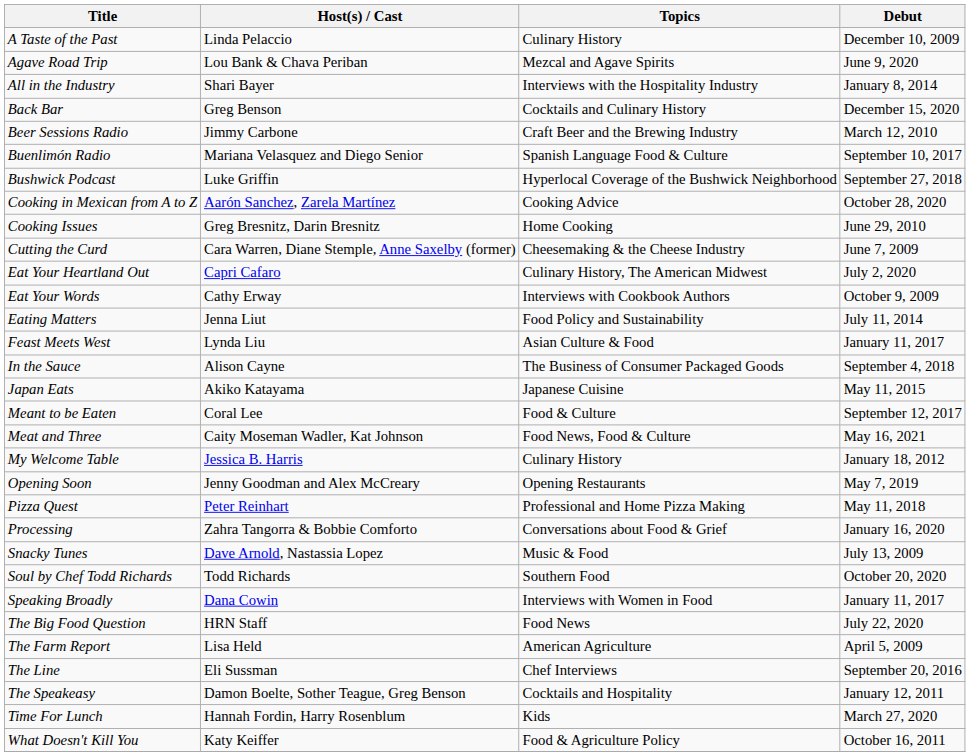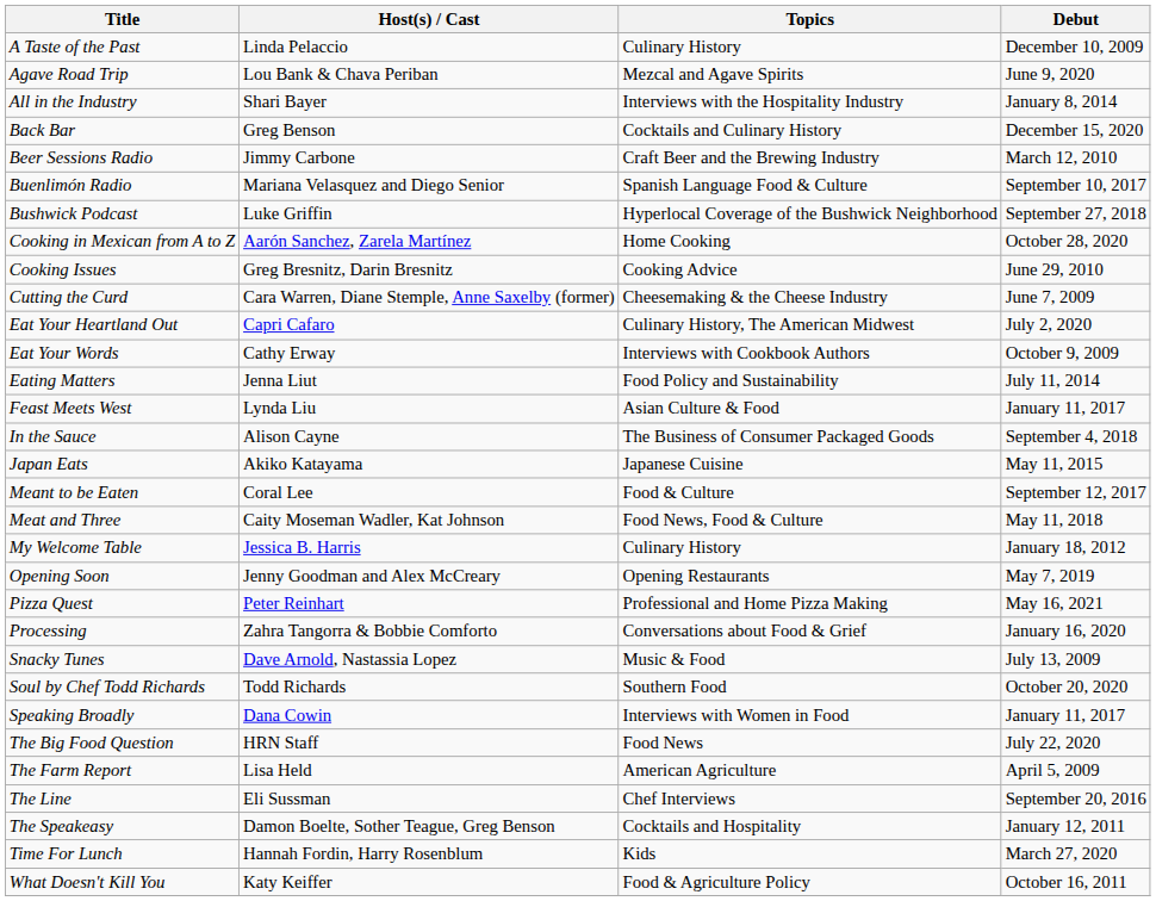Cooking in Mexican from A to Z | Topics: Cooking Advice -> Home Cooking
Cooking Issues | Topics: Home Cooking -> Cooking Advice
Meat and Three | Debut: May 16, 2021 -> May 11, 2018
Pizza Quest | Debut: May 11, 2018 -> May 16, 2021
